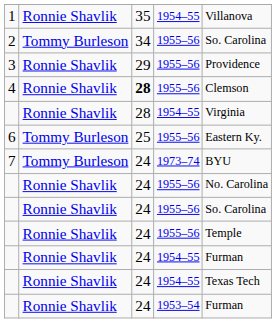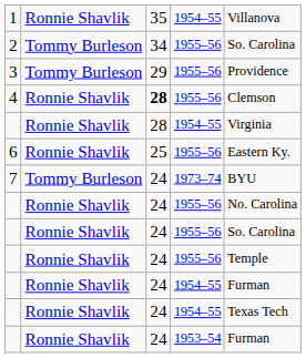3 | column 2: Ronnie Shavlik -> Tommy Burleson
6 | column 2: Tommy Burleson -> Ronnie Shavlik
